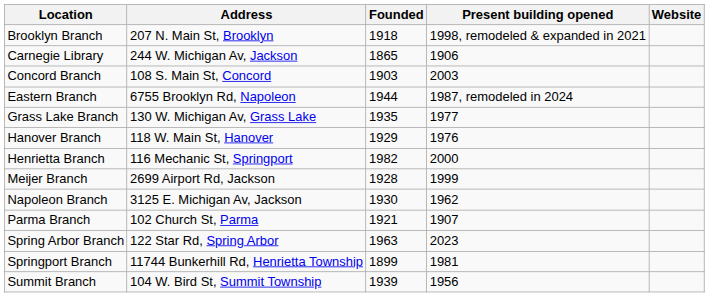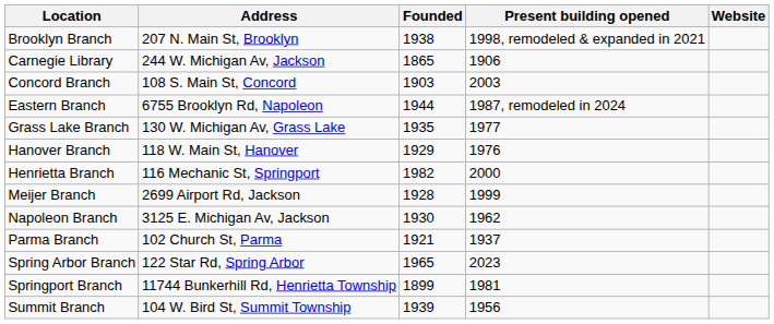Brooklyn Branch | Founded: 1918 -> 1938
Parma Branch | Present building opened: 1907 -> 1937
Spring Arbor Branch | Founded: 1963 -> 1965
